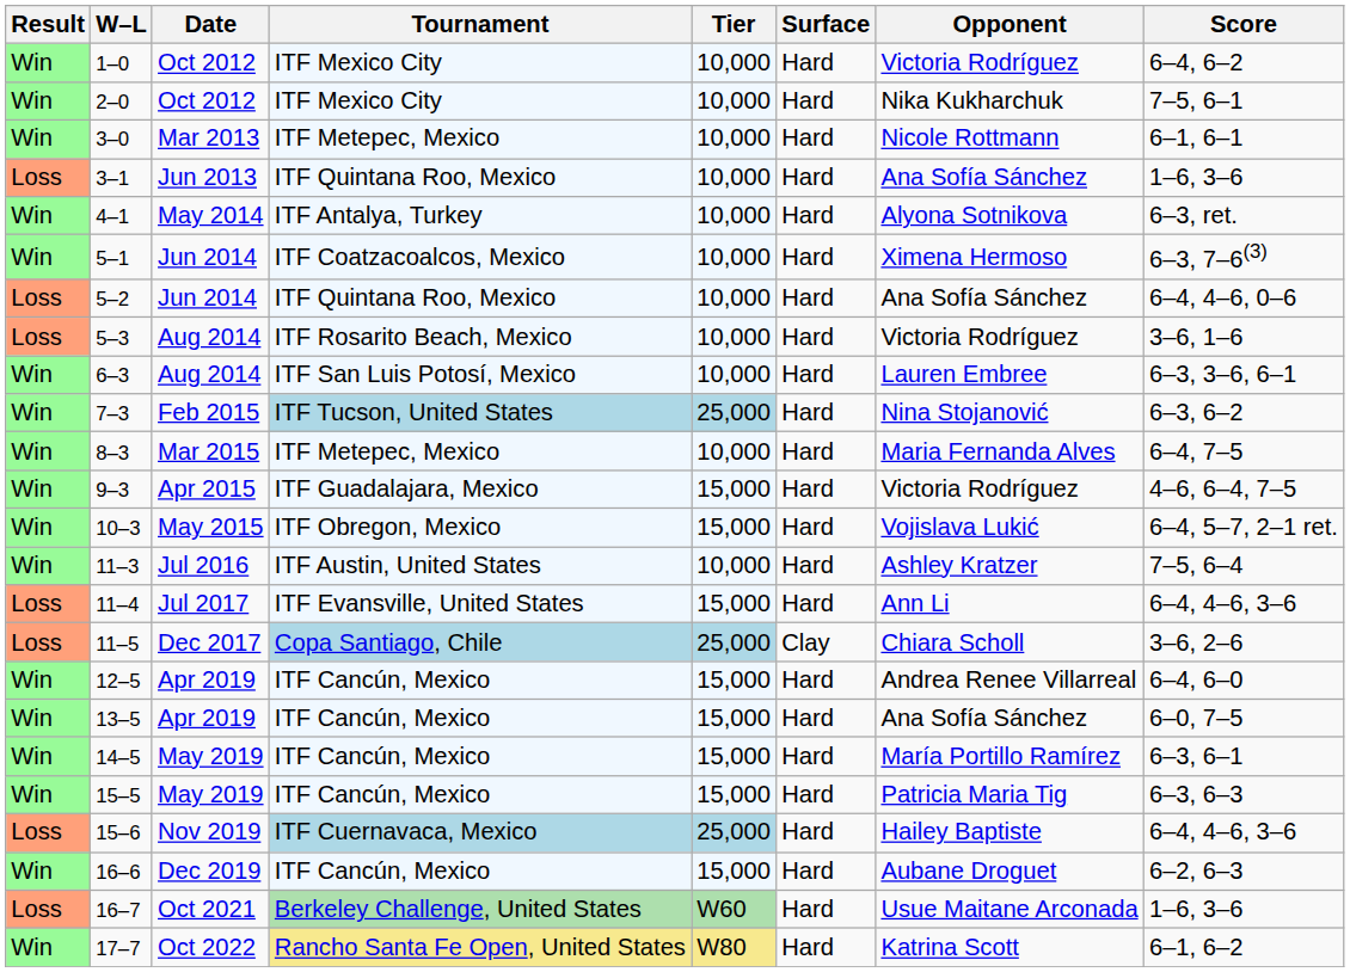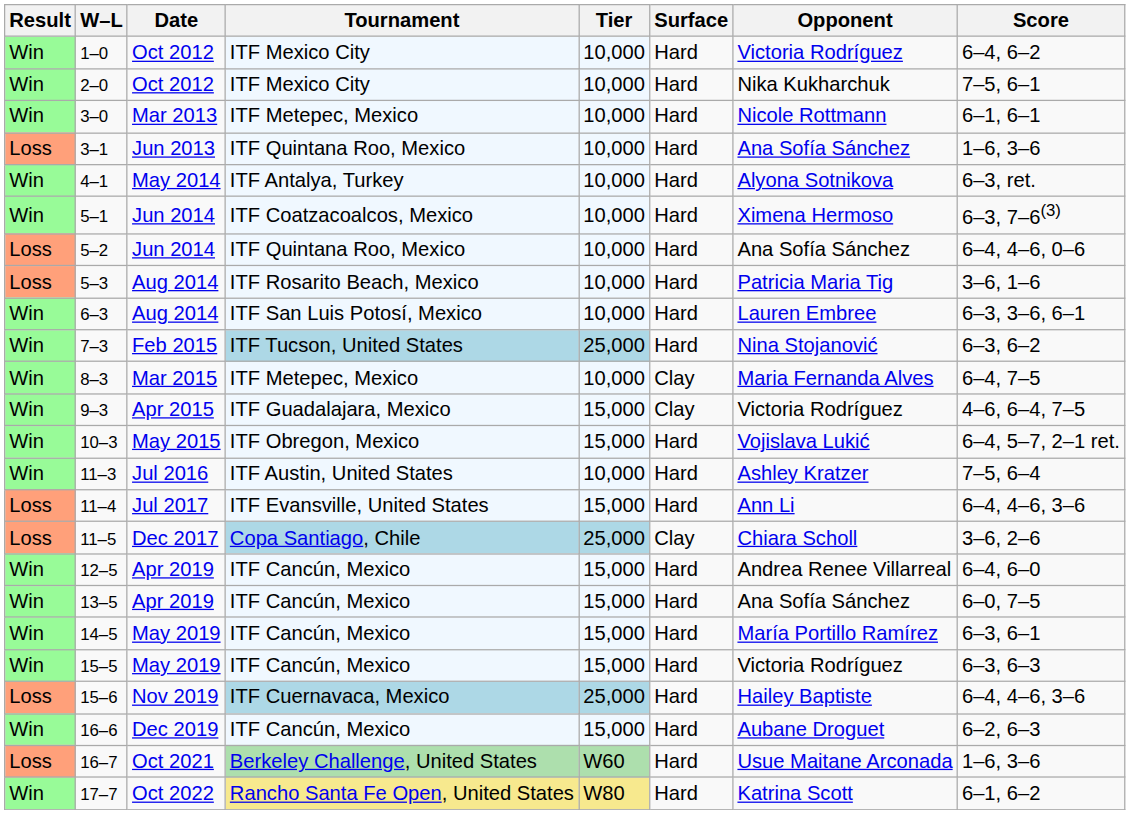5–3 | Opponent: Victoria Rodríguez -> Patricia Maria Tig
8–3 | Surface: Hard -> Clay
9–3 | Surface: Hard -> Clay
15–5 | Opponent: Patricia Maria Tig -> Victoria Rodríguez
